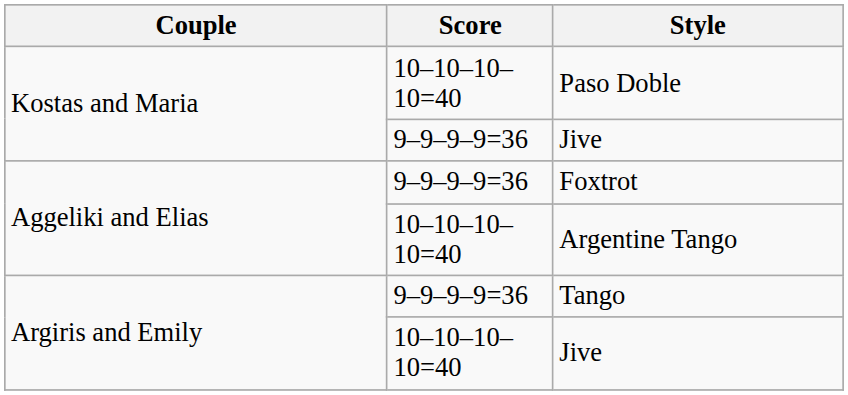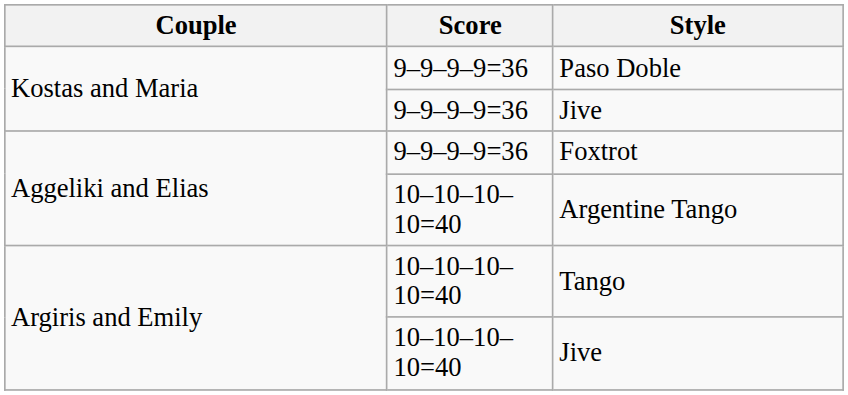Paso Doble | Score: 10–10–10–10=40 -> 9–9–9–9=36
Tango | Score: 9–9–9–9=36 -> 10–10–10–10=40
